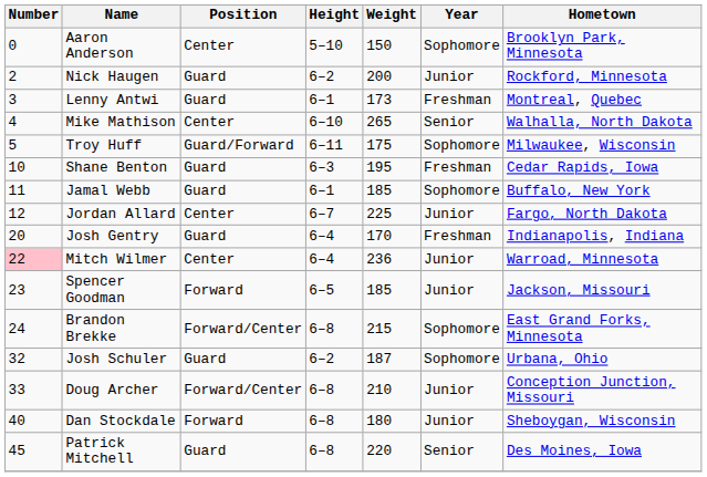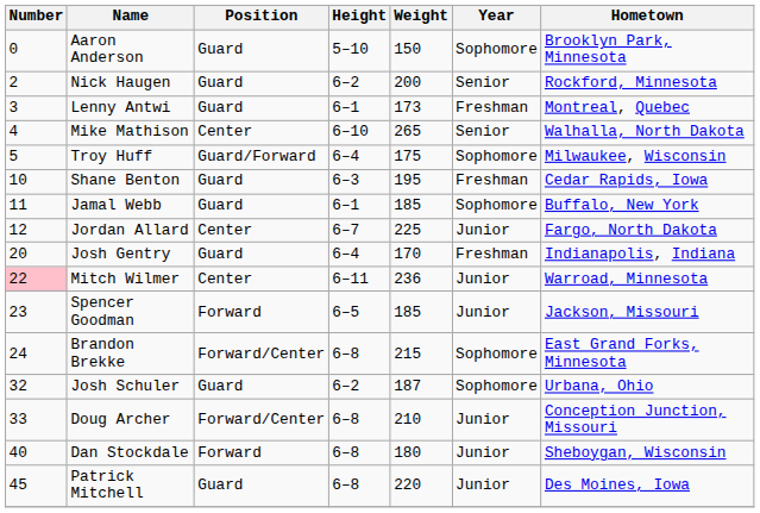Aaron Anderson | Position: Center -> Guard
Nick Haugen | Year: Junior -> Senior
Troy Huff | Height: 6–11 -> 6–4
Mitch Wilmer | Height: 6–4 -> 6–11
Patrick Mitchell | Year: Senior -> Junior
